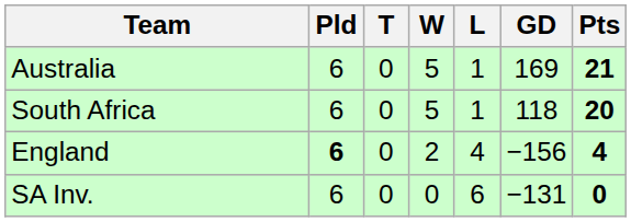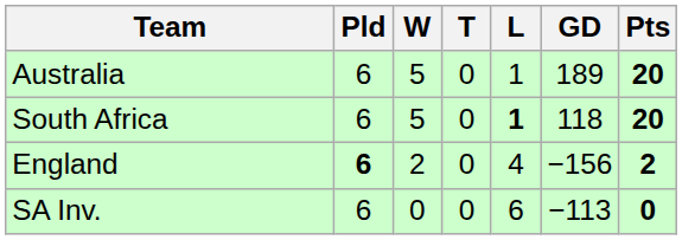columns swapped: W <-> T
Australia | GD: 169 -> 189
Australia | Pts: 21 -> 20
South Africa | L: normal -> bold
England | Pts: 4 -> 2
SA Inv. | GD: −131 -> −113
